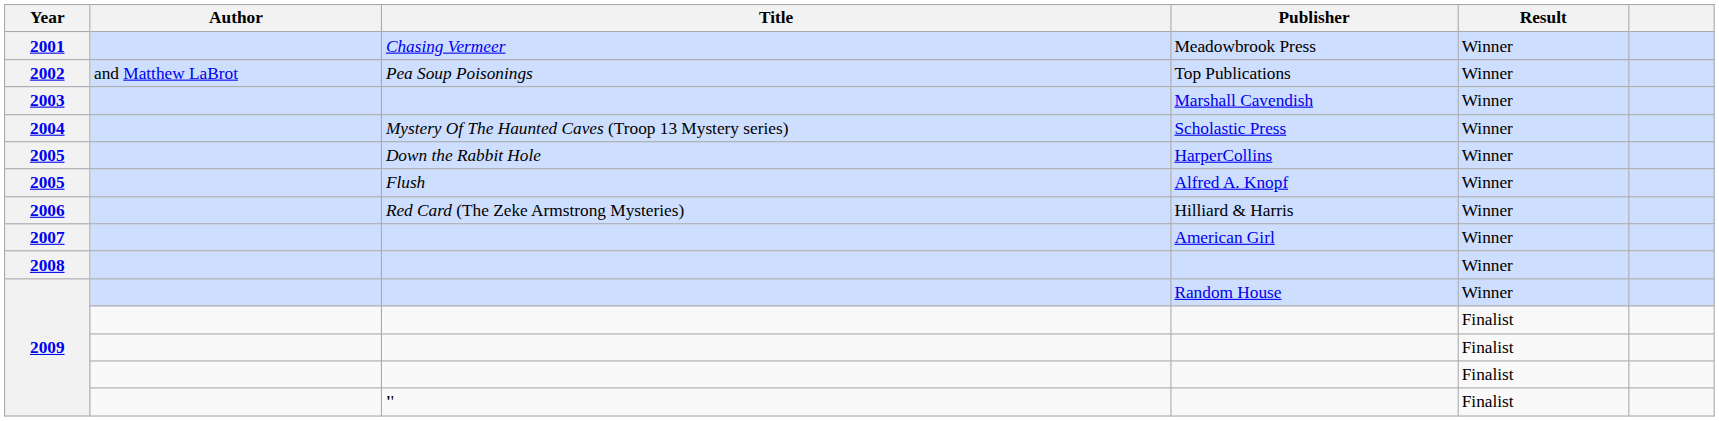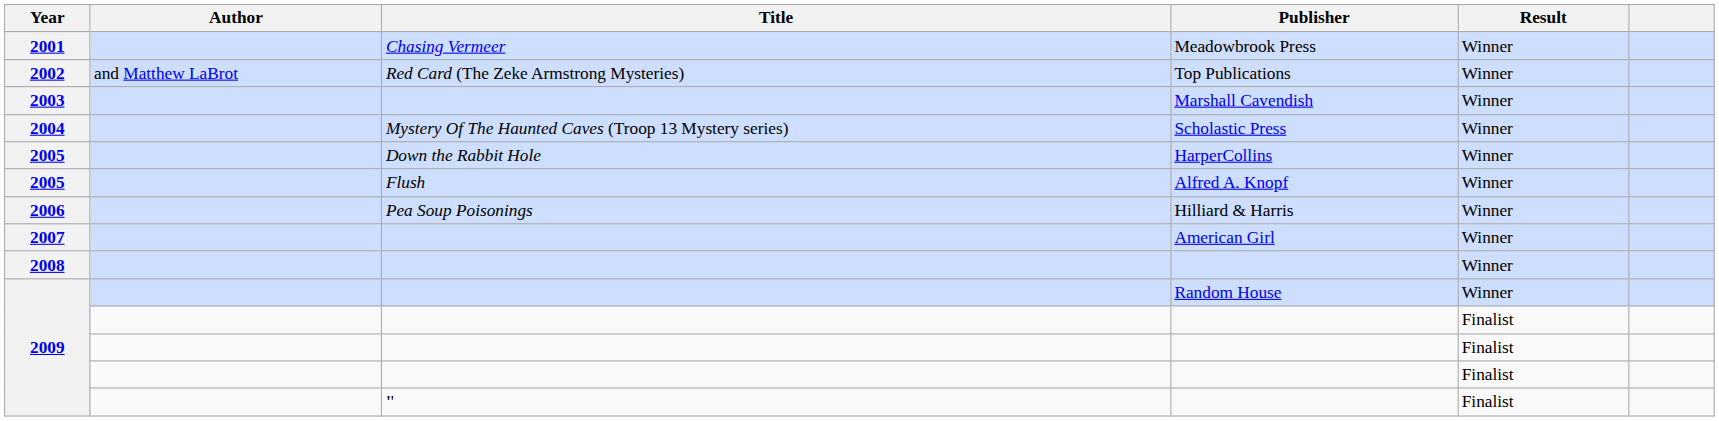Top Publications | Title: Pea Soup Poisonings -> Red Card (The Zeke Armstrong Mysteries)
Hilliard & Harris | Title: Red Card (The Zeke Armstrong Mysteries) -> Pea Soup Poisonings
